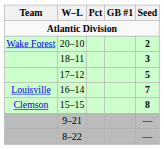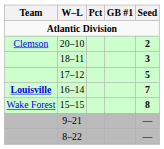20–10 | Team: Wake Forest -> Clemson
16–14 | Team: normal -> bold
15–15 | Team: Clemson -> Wake Forest
